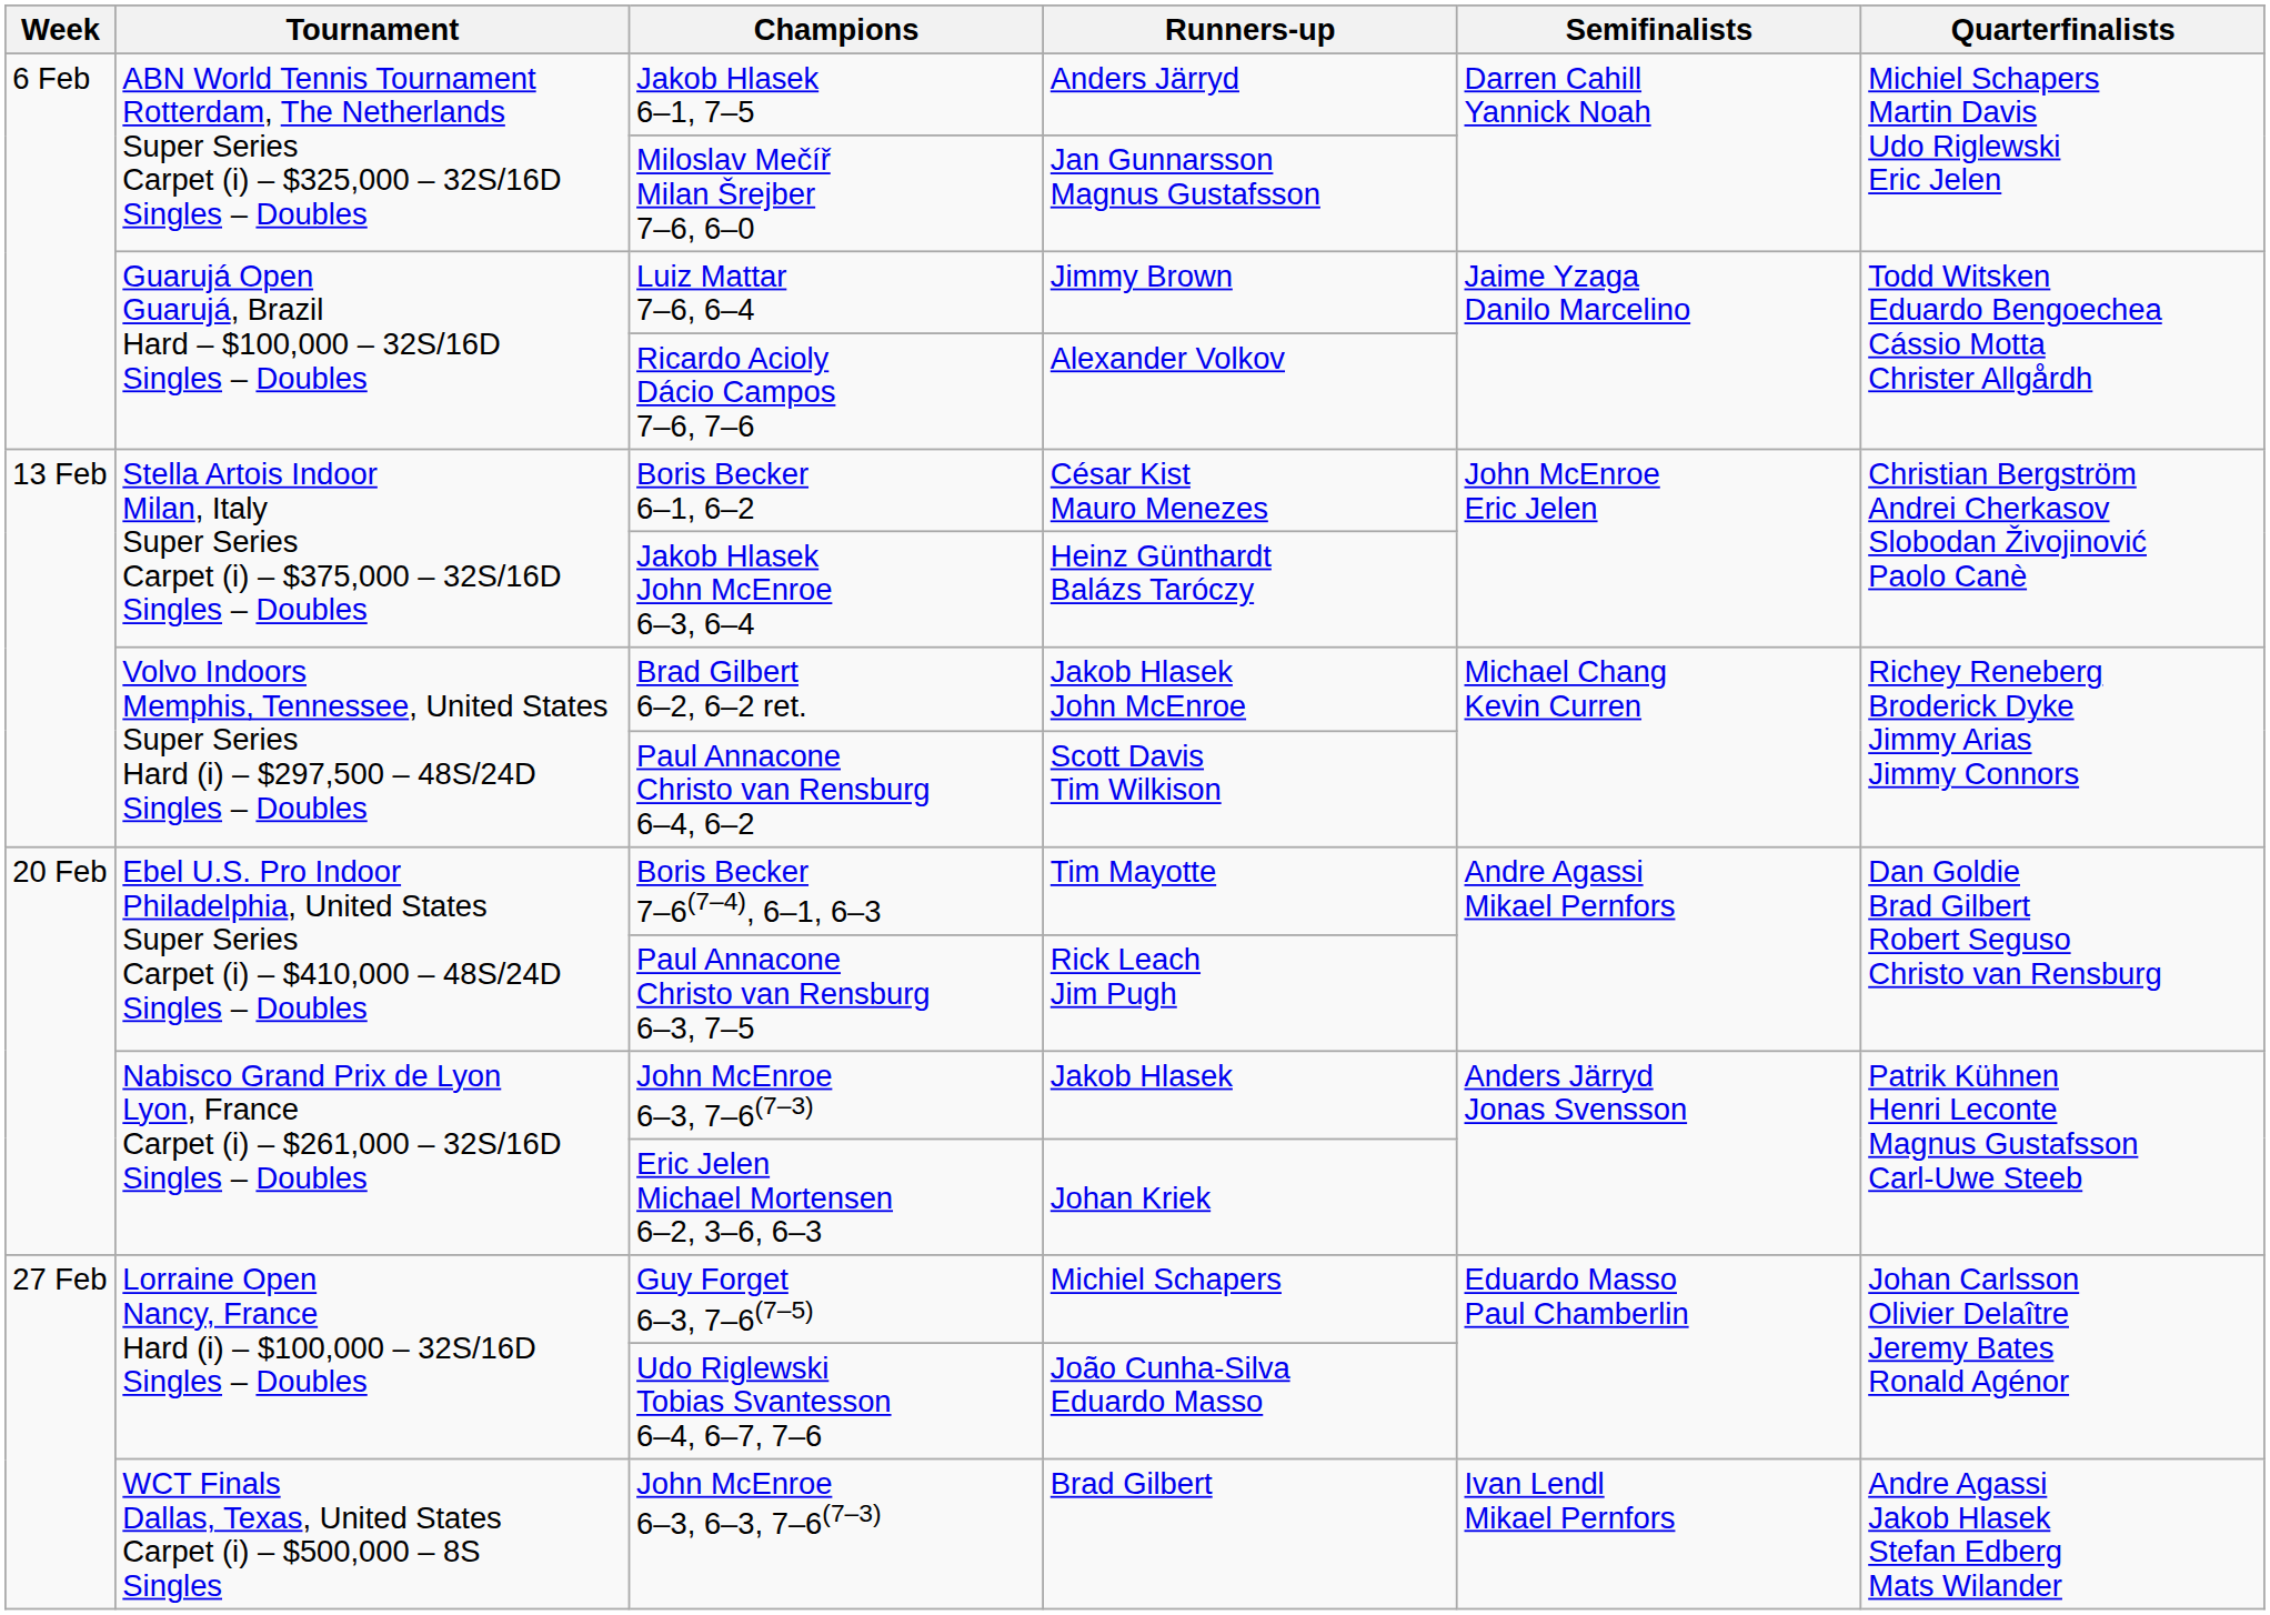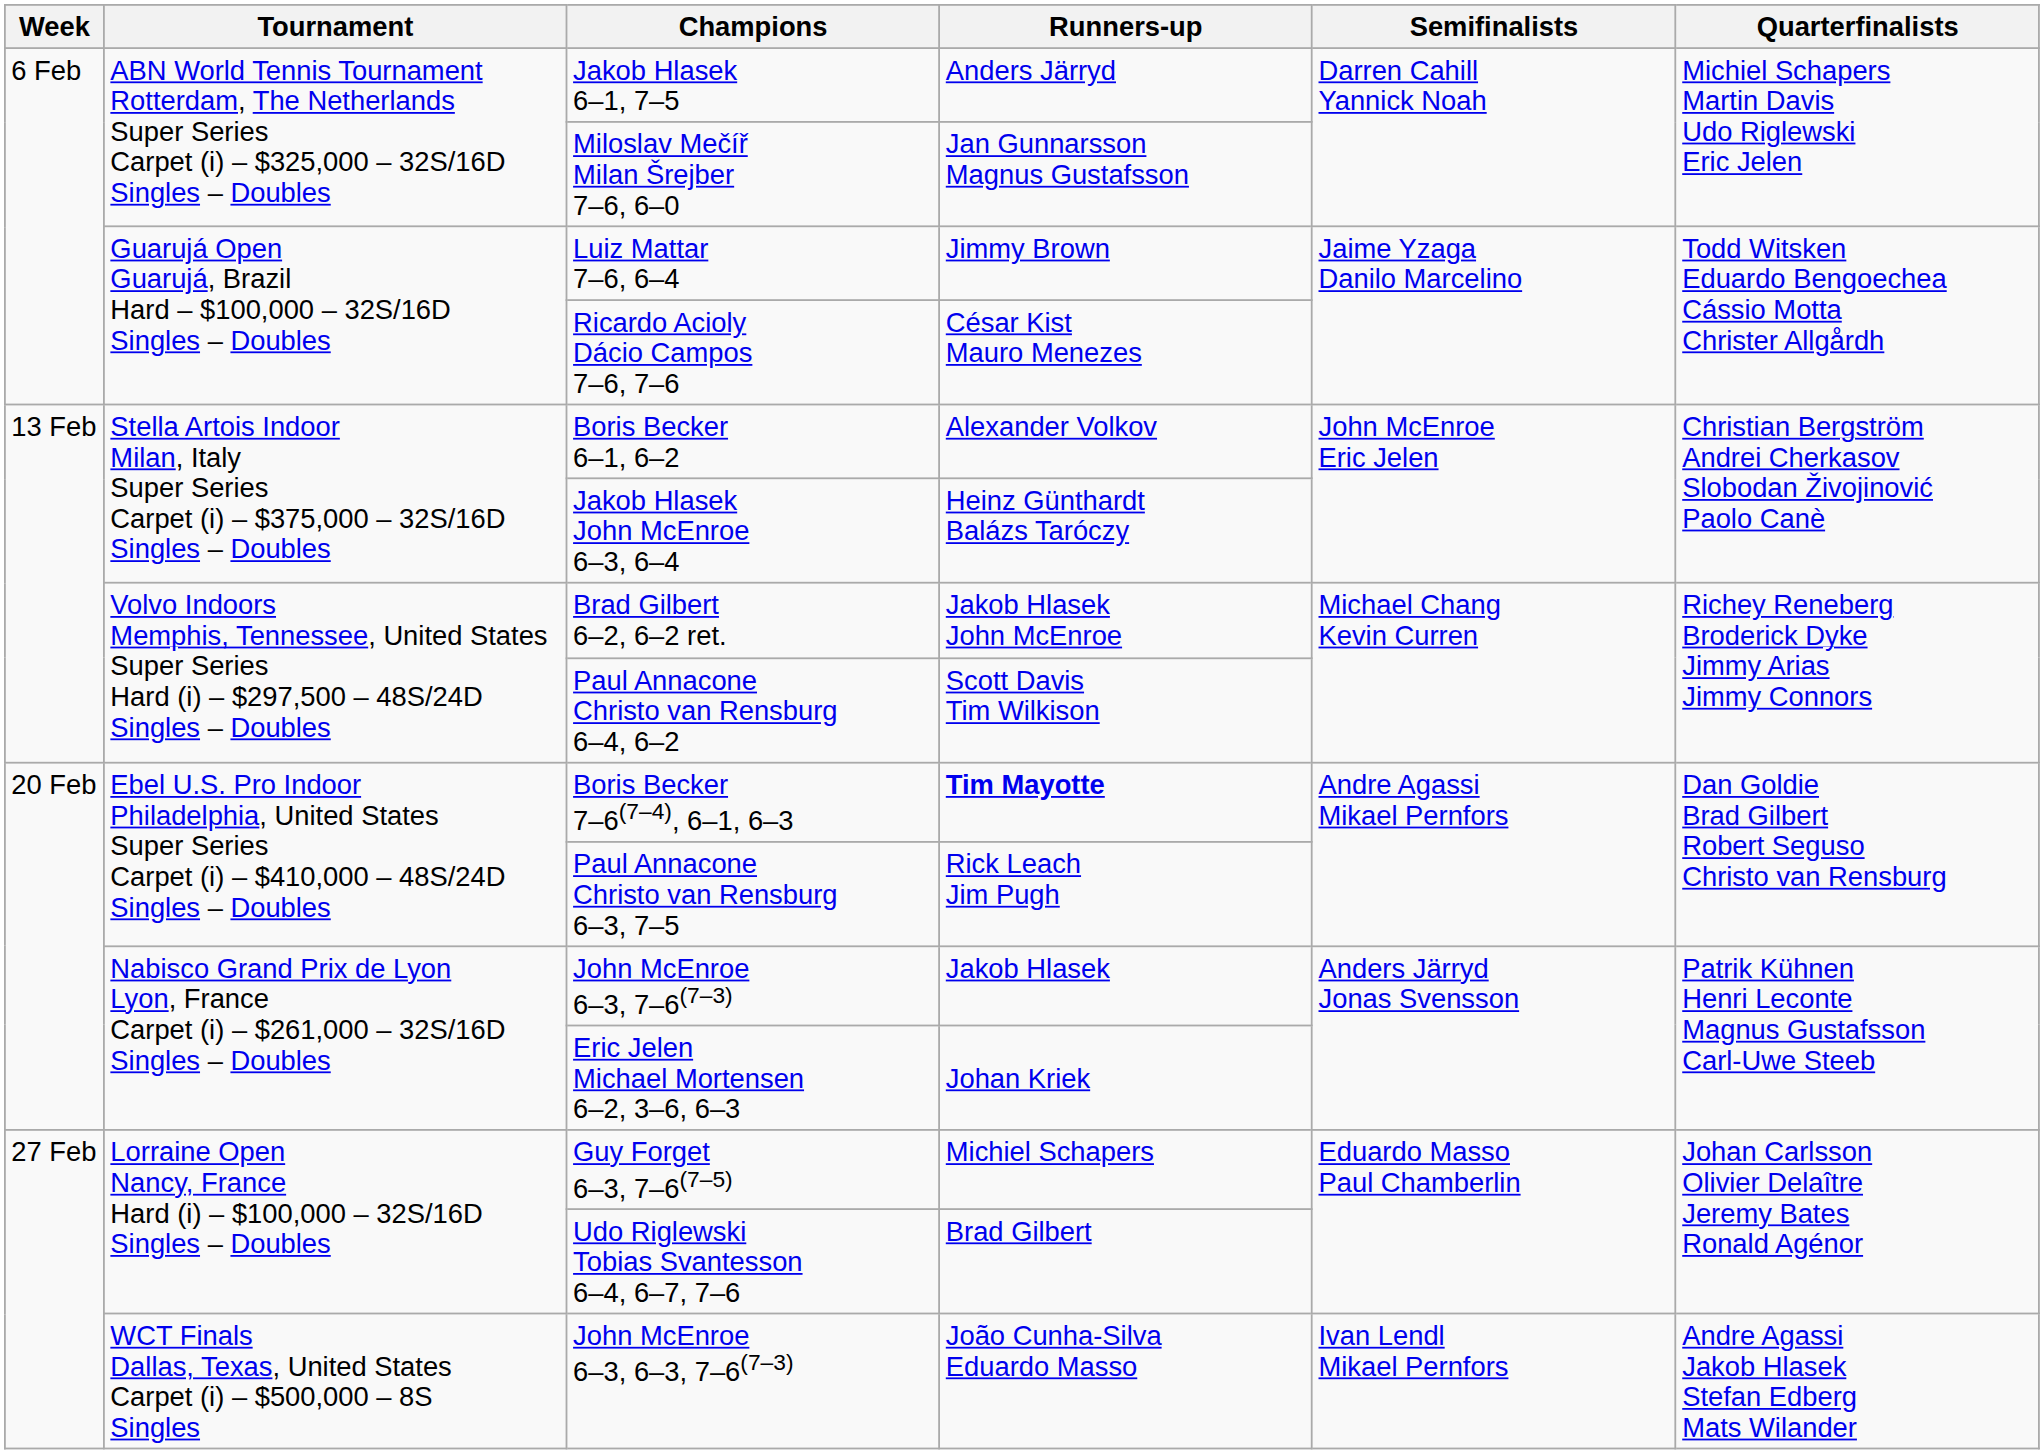Ricardo Acioly Dácio Campos 7–6, 7–6 | Runners-up: Alexander Volkov -> César Kist Mauro Menezes
Boris Becker 6–1, 6–2 | Runners-up: César Kist Mauro Menezes -> Alexander Volkov
Boris Becker 7–6(7–4), 6–1, 6–3 | Runners-up: normal -> bold
Udo Riglewski Tobias Svantesson 6–4, 6–7, 7–6 | Runners-up: João Cunha-Silva Eduardo Masso -> Brad Gilbert
John McEnroe 6–3, 6–3, 7–6(7–3) | Runners-up: Brad Gilbert -> João Cunha-Silva Eduardo Masso
